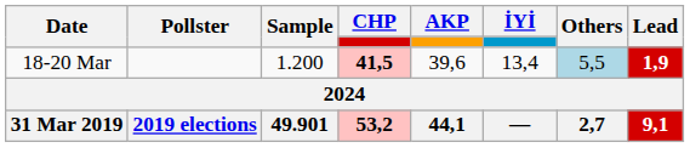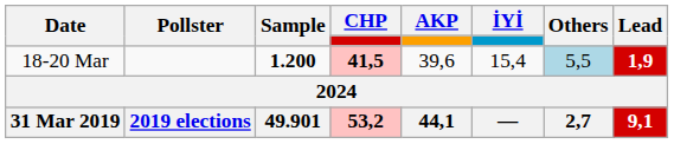18-20 Mar | Sample: normal -> bold
18-20 Mar | İYİ: 13,4 -> 15,4
